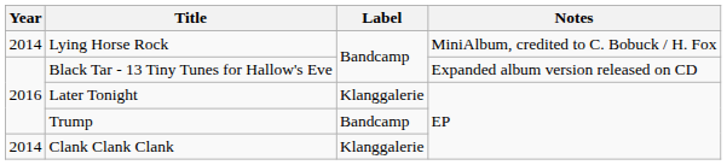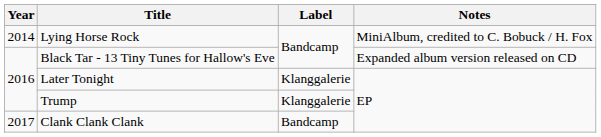Trump | Label: Bandcamp -> Klanggalerie
Clank Clank Clank | Year: 2014 -> 2017
Clank Clank Clank | Label: Klanggalerie -> Bandcamp
